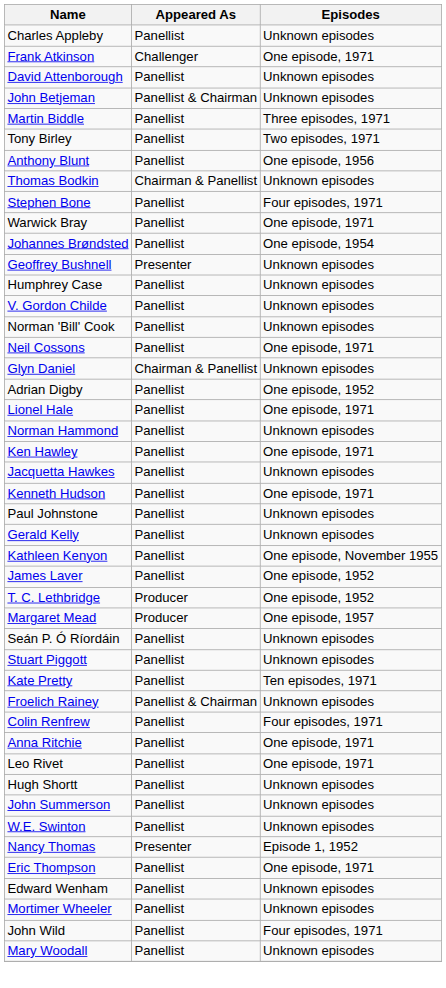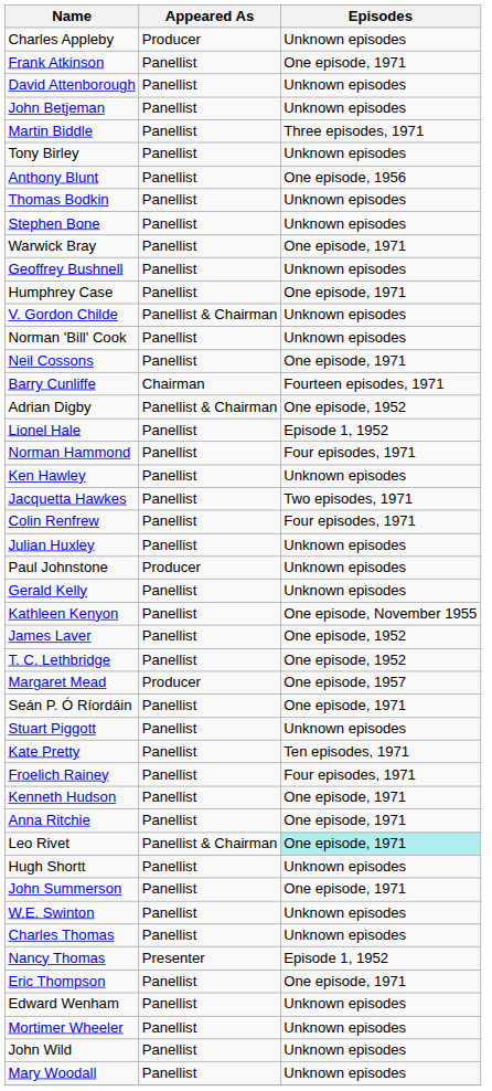Charles Appleby | Appeared As: Panellist -> Producer
Frank Atkinson | Appeared As: Challenger -> Panellist
John Betjeman | Appeared As: Panellist & Chairman -> Panellist
Tony Birley | Episodes: Two episodes, 1971 -> Unknown episodes
Thomas Bodkin | Appeared As: Chairman & Panellist -> Panellist
Stephen Bone | Episodes: Four episodes, 1971 -> Unknown episodes
- row: Johannes Brøndsted | Panellist | One episode, 1954
Geoffrey Bushnell | Appeared As: Presenter -> Panellist
Humphrey Case | Episodes: Unknown episodes -> One episode, 1971
V. Gordon Childe | Appeared As: Panellist -> Panellist & Chairman
+ row: Barry Cunliffe | Chairman | Fourteen episodes, 1971
- row: Glyn Daniel | Chairman & Panellist | Unknown episodes
Adrian Digby | Appeared As: Panellist -> Panellist & Chairman
Lionel Hale | Episodes: One episode, 1971 -> Episode 1, 1952
Norman Hammond | Episodes: Unknown episodes -> Four episodes, 1971
Ken Hawley | Episodes: One episode, 1971 -> Unknown episodes
Jacquetta Hawkes | Episodes: Unknown episodes -> Two episodes, 1971
rows swapped: Kenneth Hudson <-> Colin Renfrew
+ row: Julian Huxley | Panellist | Unknown episodes
Paul Johnstone | Appeared As: Panellist -> Producer
T. C. Lethbridge | Appeared As: Producer -> Panellist
Seán P. Ó Ríordáin | Episodes: Unknown episodes -> One episode, 1971
Froelich Rainey | Appeared As: Panellist & Chairman -> Panellist
Froelich Rainey | Episodes: Unknown episodes -> Four episodes, 1971
Leo Rivet | Appeared As: Panellist -> Panellist & Chairman
Leo Rivet | Episodes: no background -> paleturquoise background
John Summerson | Episodes: Unknown episodes -> One episode, 1971
+ row: Charles Thomas | Panellist | Unknown episodes
John Wild | Episodes: Four episodes, 1971 -> Unknown episodes
